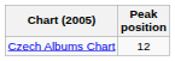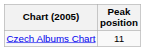Czech Albums Chart | Peak position: 12 -> 11
